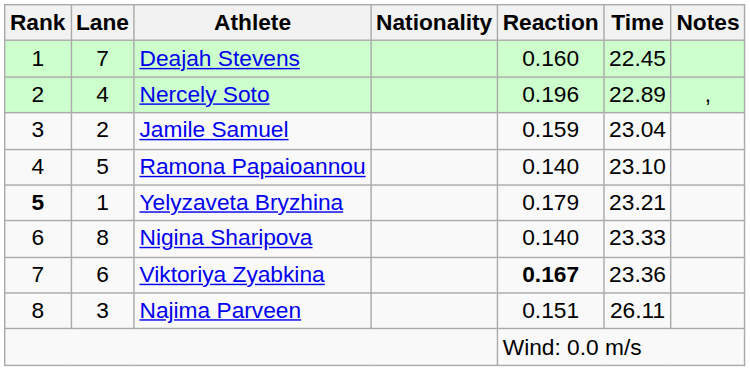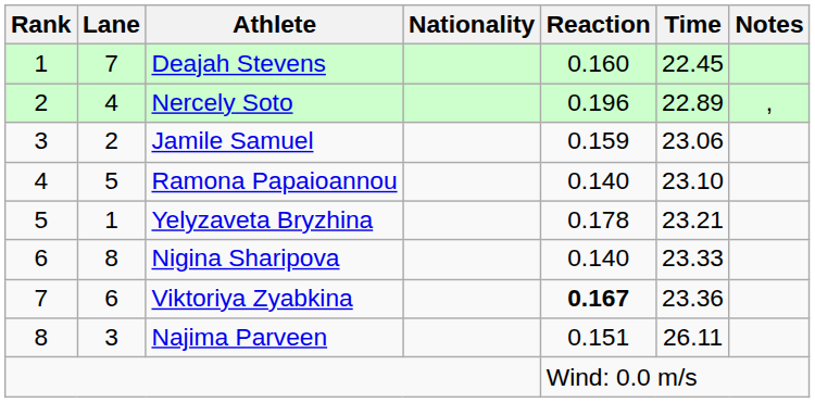Jamile Samuel | Time: 23.04 -> 23.06
Yelyzaveta Bryzhina | Rank: bold -> normal
Yelyzaveta Bryzhina | Reaction: 0.179 -> 0.178
